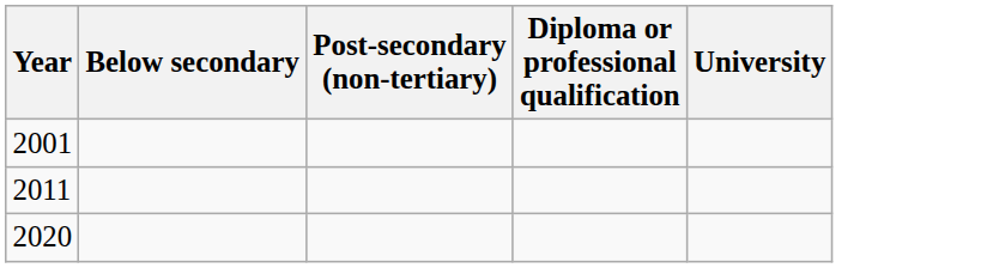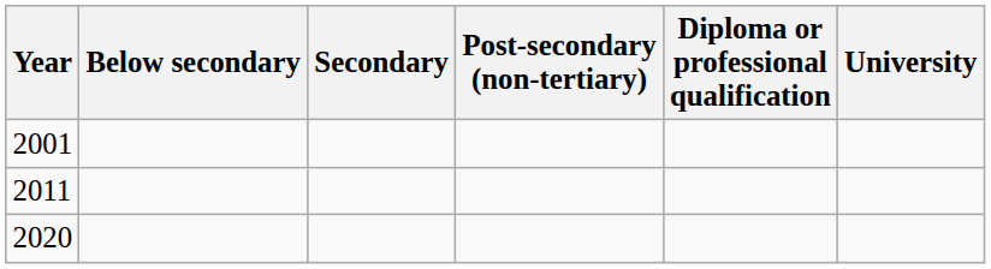+ column: Secondary
